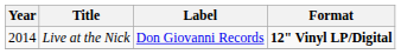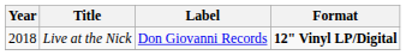Live at the Nick | Year: 2014 -> 2018
